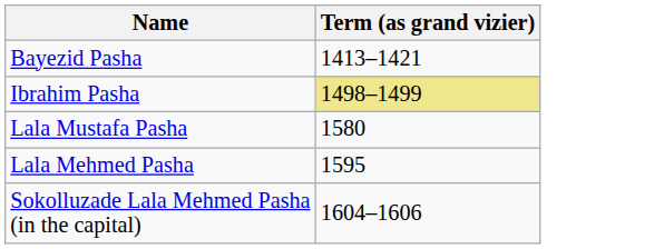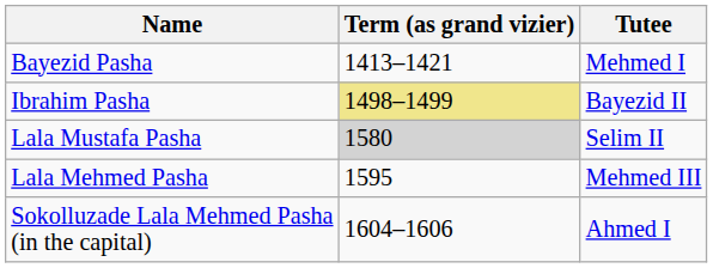+ column: Tutee | Mehmed I | Bayezid II | Selim II | Mehmed III | Ahmed I
Lala Mustafa Pasha | Term (as grand vizier): no background -> lightgrey background
